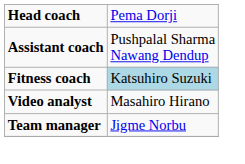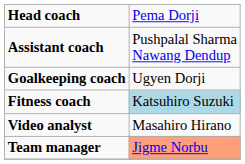+ row: Goalkeeping coach | Ugyen Dorji
Team manager | column 2: no background -> lightsalmon background
